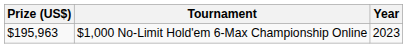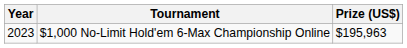columns swapped: Year <-> Prize (US$)
